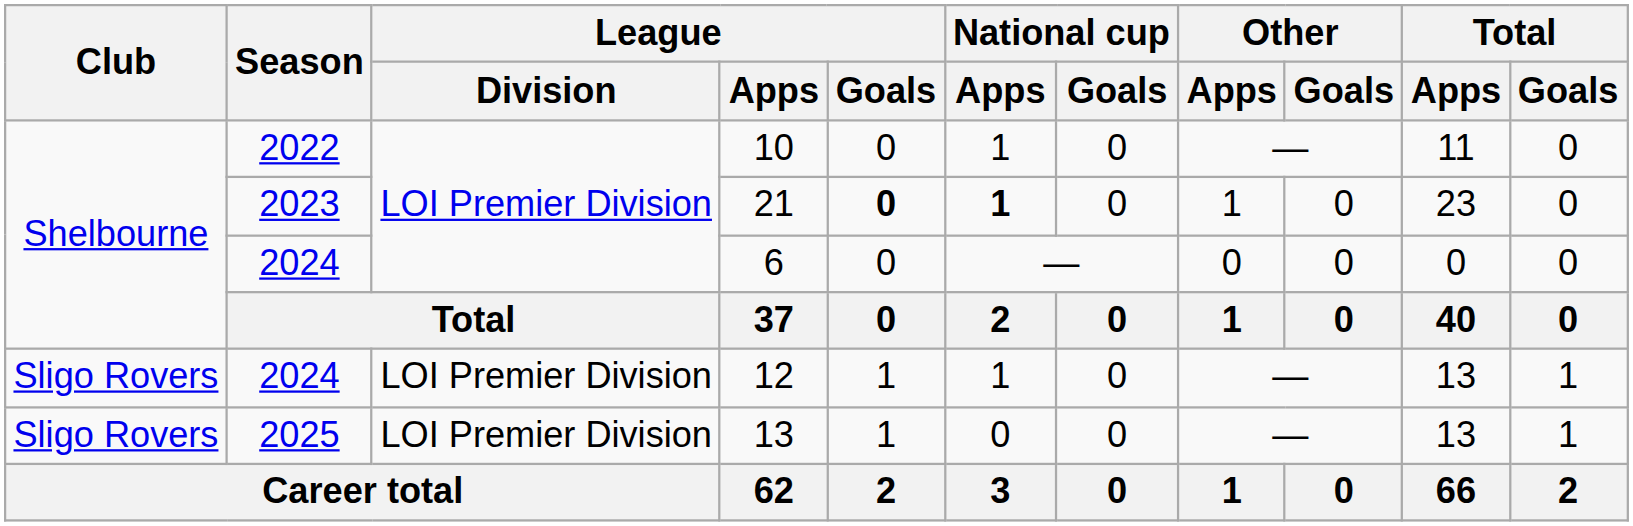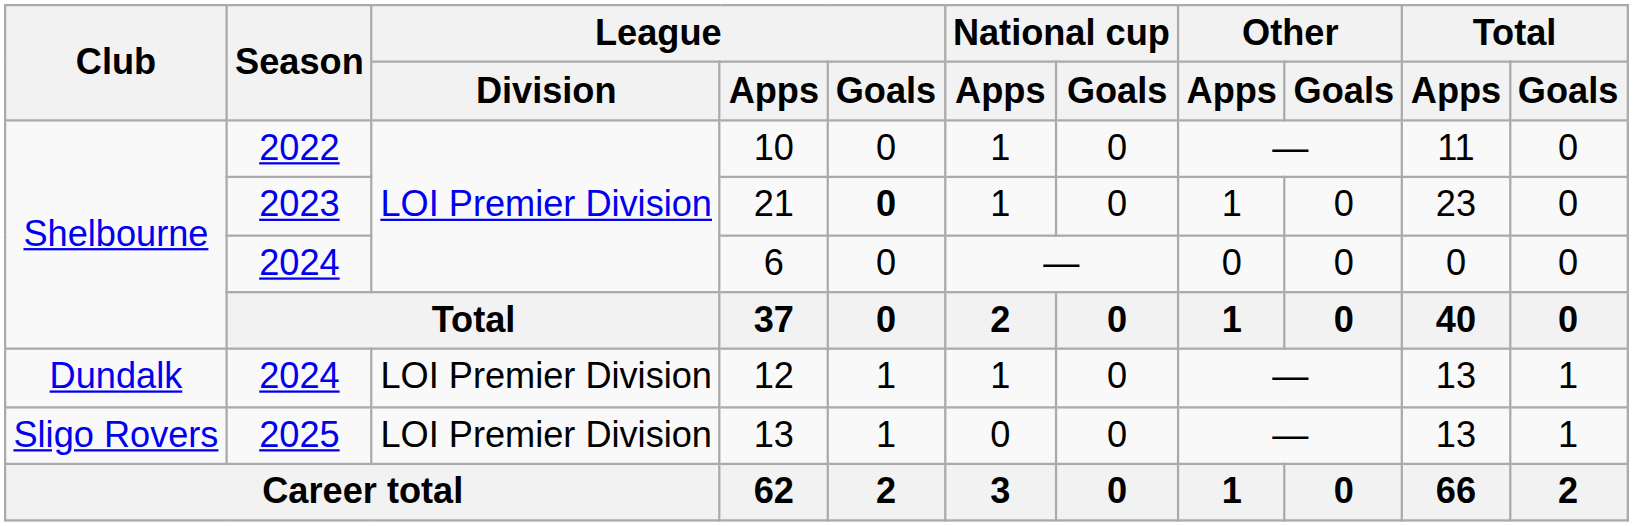21 | National cup / Apps: bold -> normal
12 | Club: Sligo Rovers -> Dundalk
